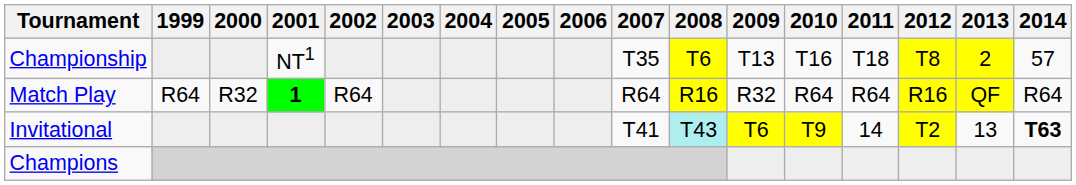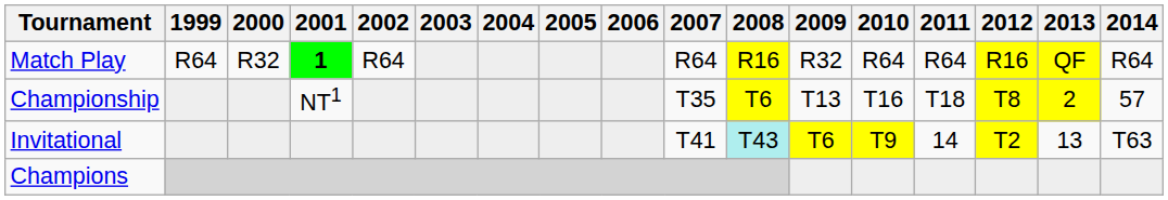rows swapped: Match Play <-> Championship
Invitational | 2014: bold -> normal
